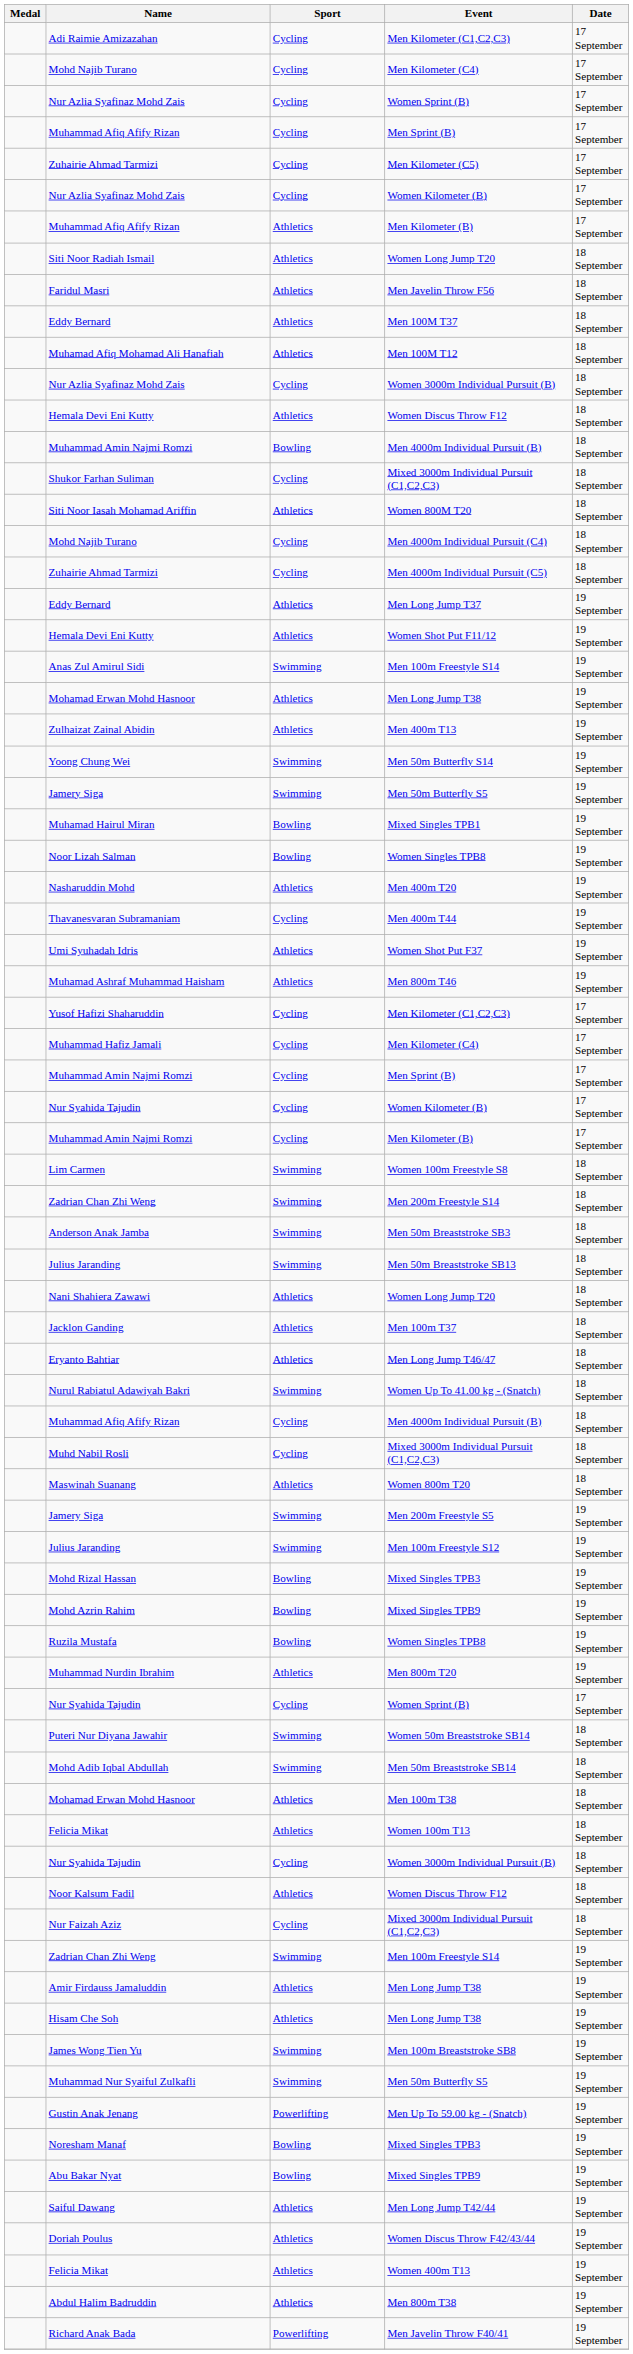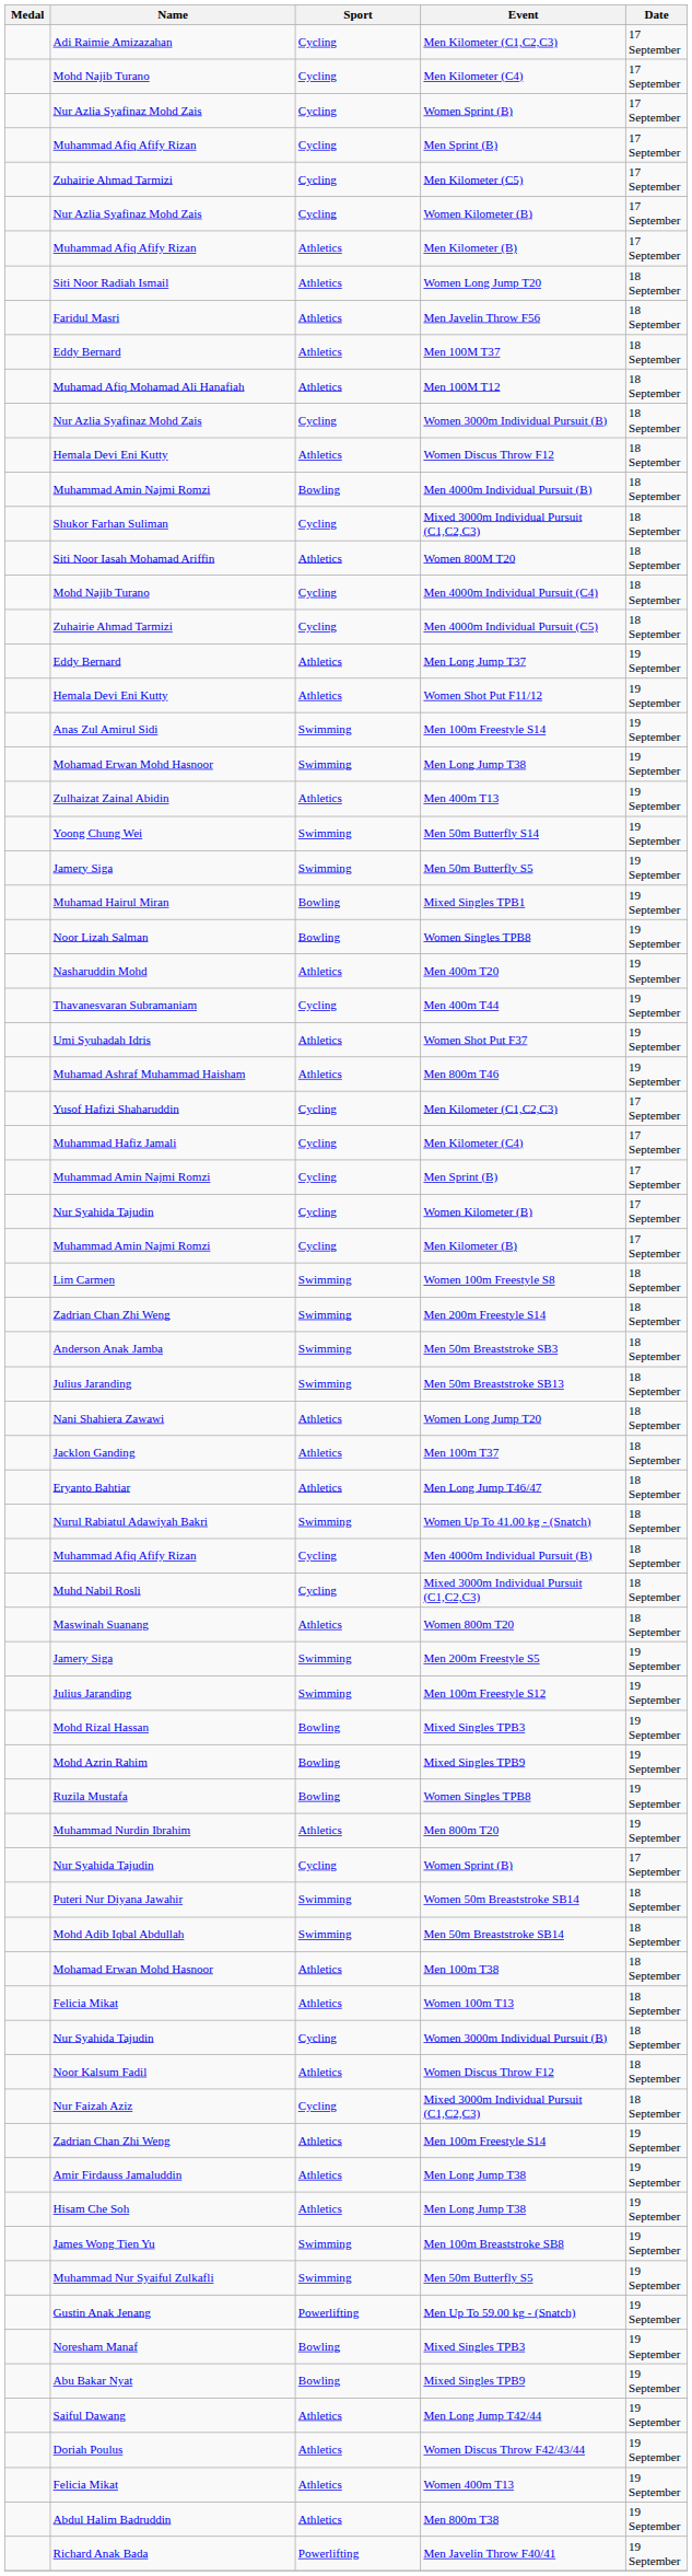Mohamad Erwan Mohd Hasnoor / Men Long Jump T38 | Sport: Athletics -> Swimming
Zadrian Chan Zhi Weng / Men 100m Freestyle S14 | Sport: Swimming -> Athletics
